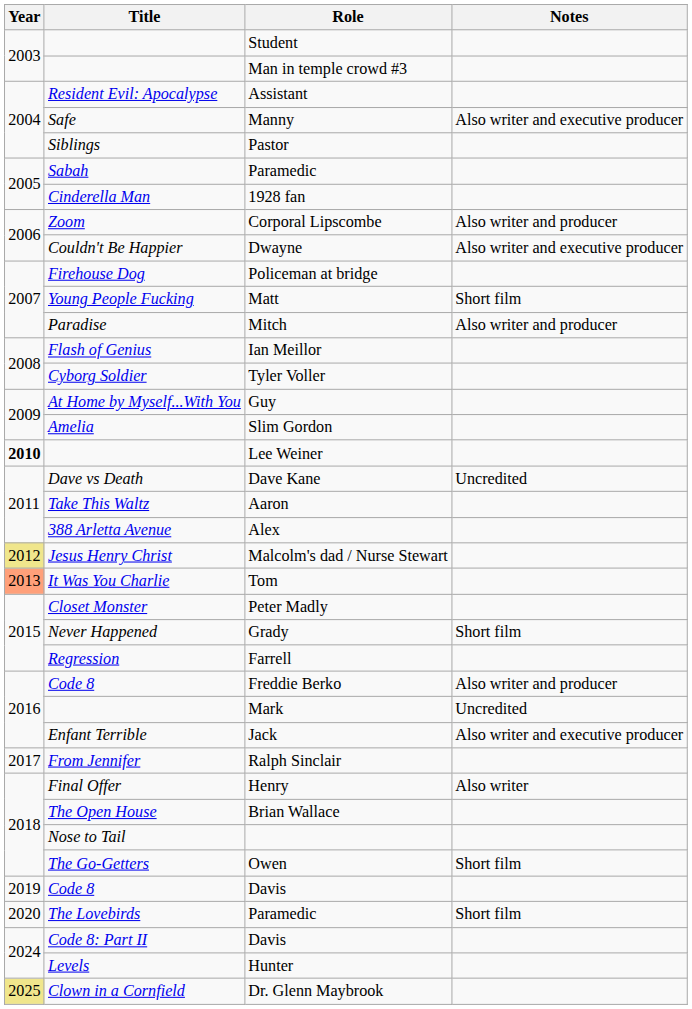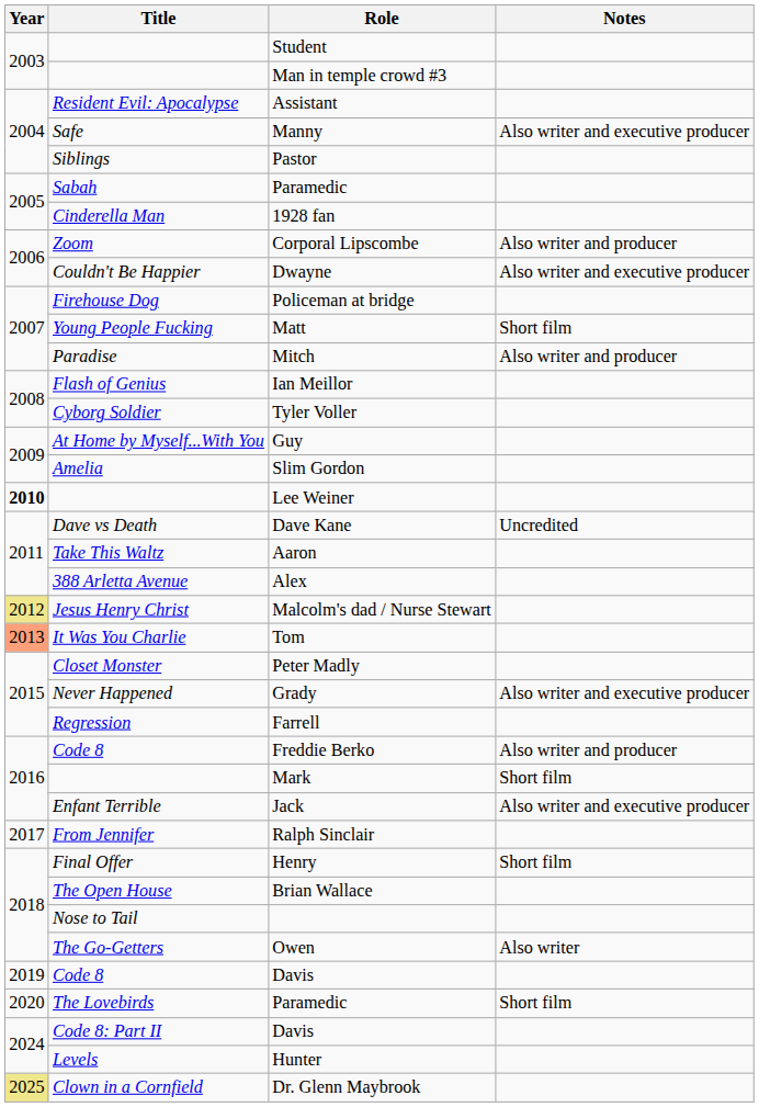Grady | Notes: Short film -> Also writer and executive producer
Mark | Notes: Uncredited -> Short film
Henry | Notes: Also writer -> Short film
Owen | Notes: Short film -> Also writer
